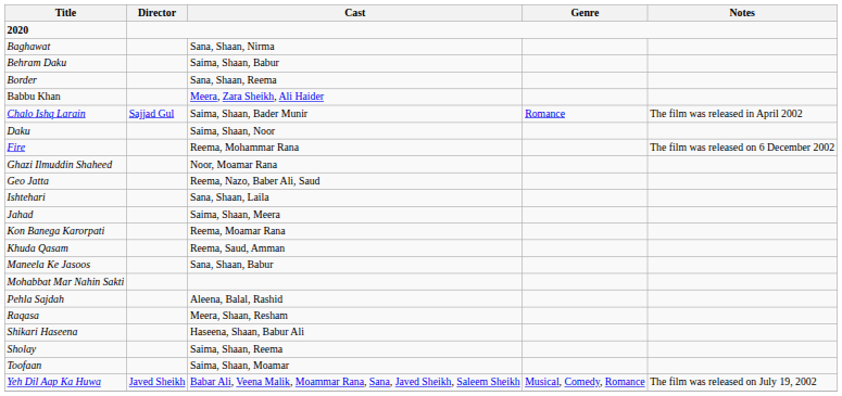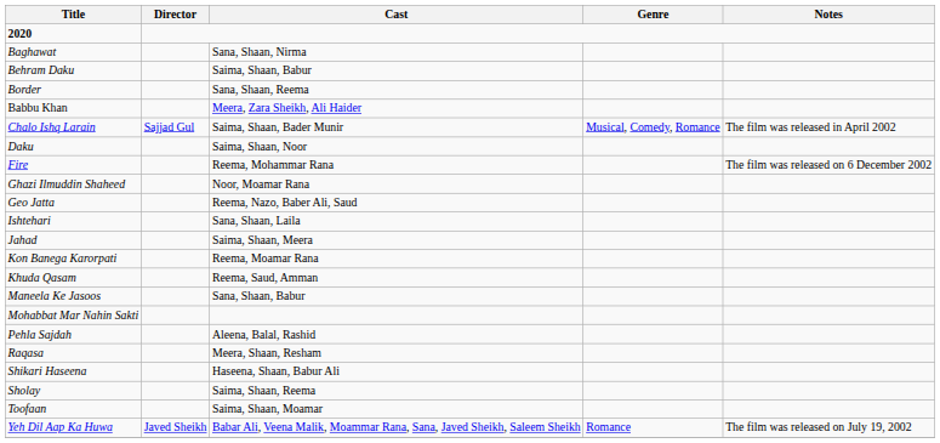Chalo Ishq Larain | Genre: Romance -> Musical, Comedy, Romance
Yeh Dil Aap Ka Huwa | Genre: Musical, Comedy, Romance -> Romance
